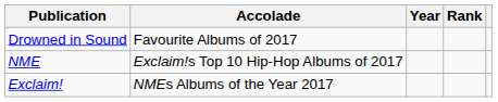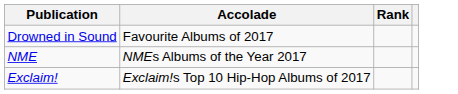- column: Year
NME | Accolade: Exclaim!s Top 10 Hip-Hop Albums of 2017 -> NMEs Albums of the Year 2017
Exclaim! | Accolade: NMEs Albums of the Year 2017 -> Exclaim!s Top 10 Hip-Hop Albums of 2017
